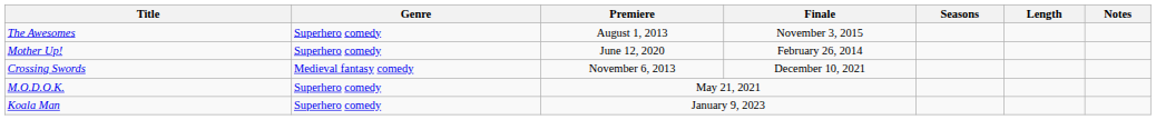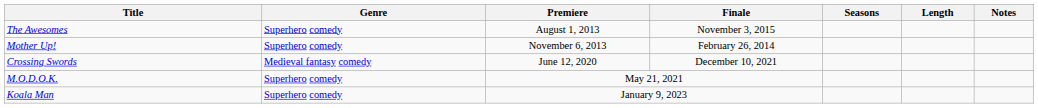Mother Up! | Premiere: June 12, 2020 -> November 6, 2013
Crossing Swords | Premiere: November 6, 2013 -> June 12, 2020
